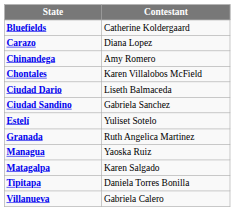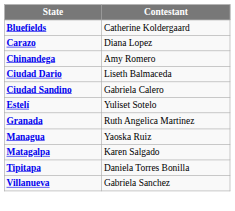- row: Chontales | Karen Villalobos McField
Ciudad Sandino | Contestant: Gabriela Sanchez -> Gabriela Calero
Villanueva | Contestant: Gabriela Calero -> Gabriela Sanchez
